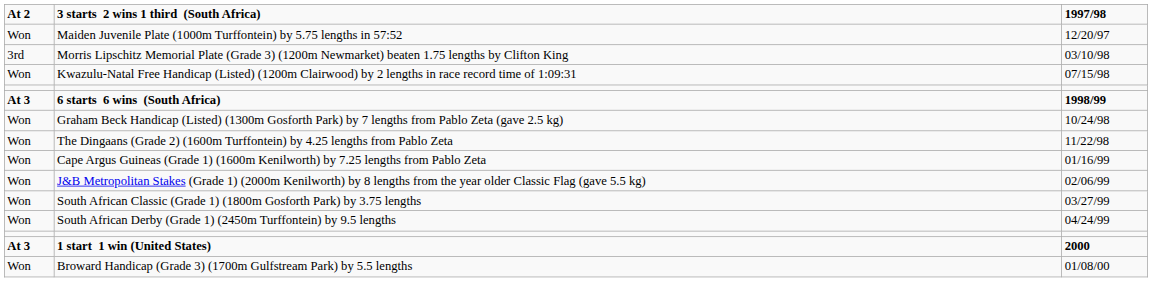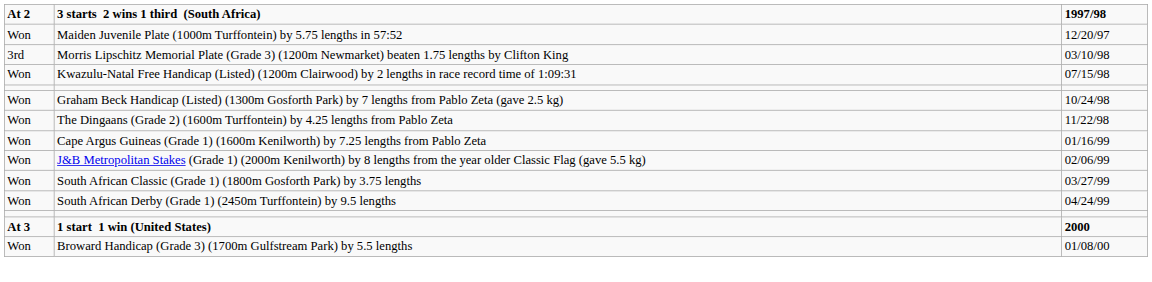- row: At 3 | 6 starts 6 wins (South Africa) | 1998/99
